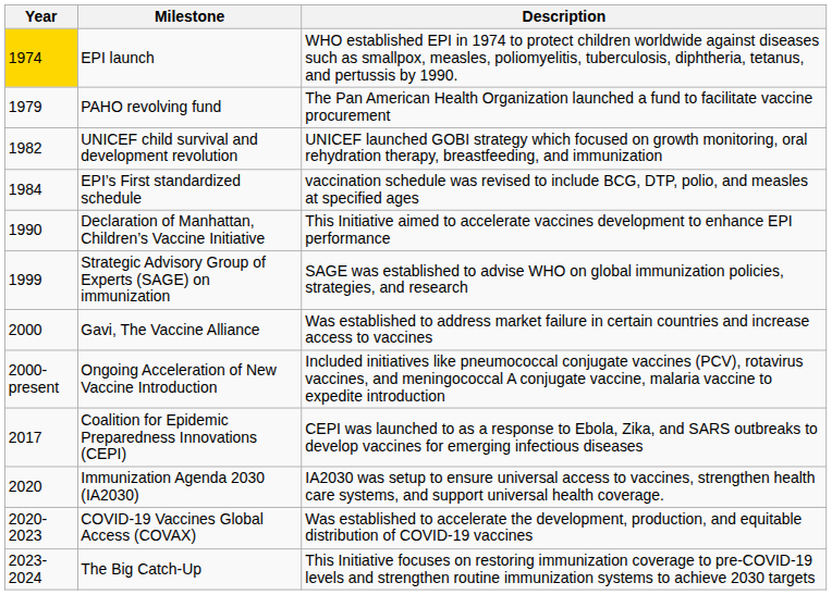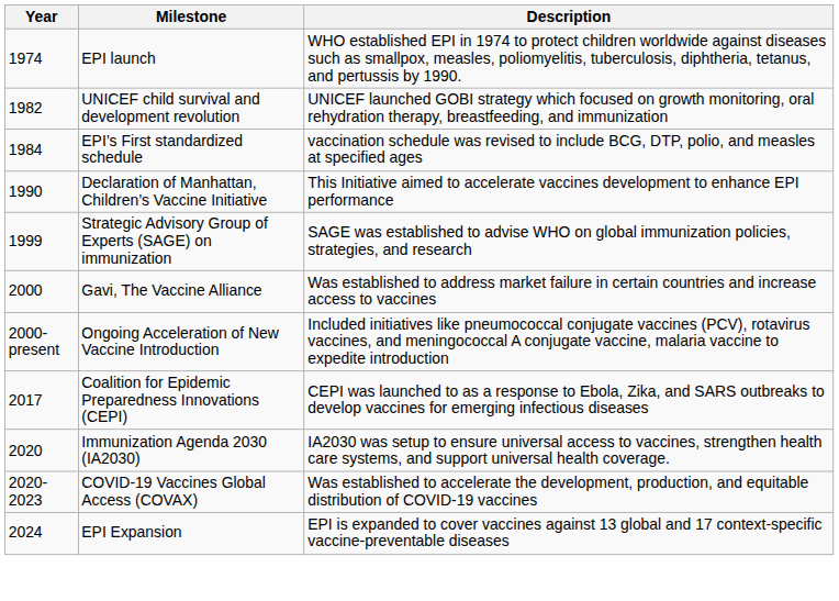EPI launch | Year: gold background -> no background
- row: 1979 | PAHO revolving fund | The Pan American Health Organization launched a fund to facilitate vaccine procurement
- row: 2023-2024 | The Big Catch-Up | This Initiative focuses on restoring immunization coverage to pre-COVID-19 levels and strengthen routine immunization systems to achieve 2030 targets
+ row: 2024 | EPI Expansion | EPI is expanded to cover vaccines against 13 global and 17 context-specific vaccine-preventable diseases
